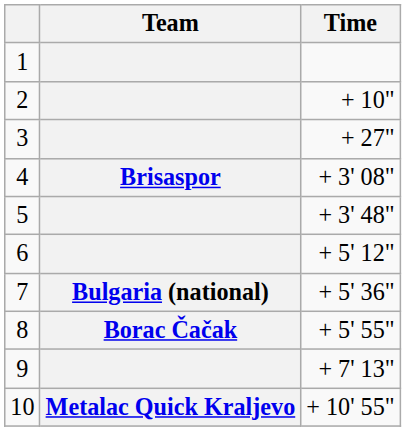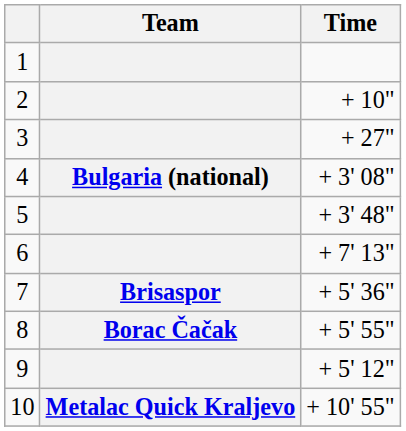4 | Team: Brisaspor -> Bulgaria (national)
6 | Time: + 5' 12" -> + 7' 13"
7 | Team: Bulgaria (national) -> Brisaspor
9 | Time: + 7' 13" -> + 5' 12"
